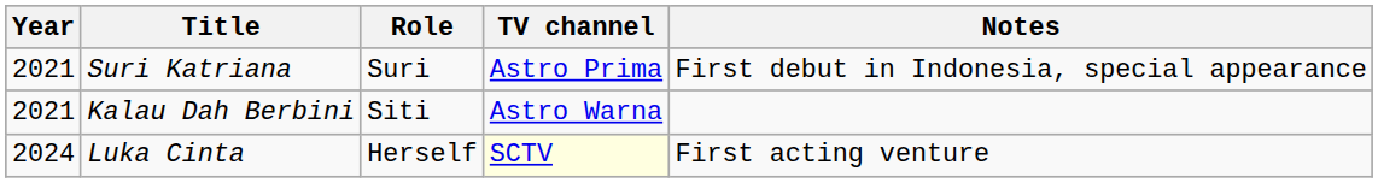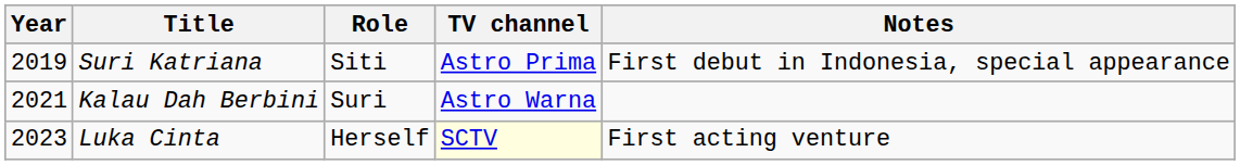Suri Katriana | Year: 2021 -> 2019
Suri Katriana | Role: Suri -> Siti
Kalau Dah Berbini | Role: Siti -> Suri
Luka Cinta | Year: 2024 -> 2023
